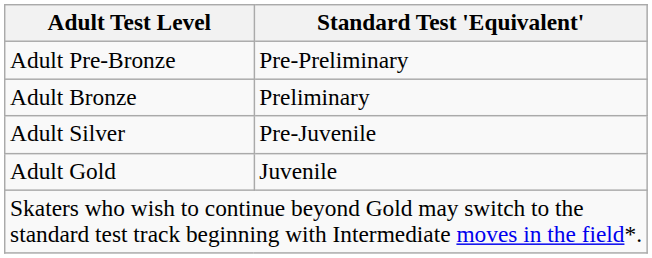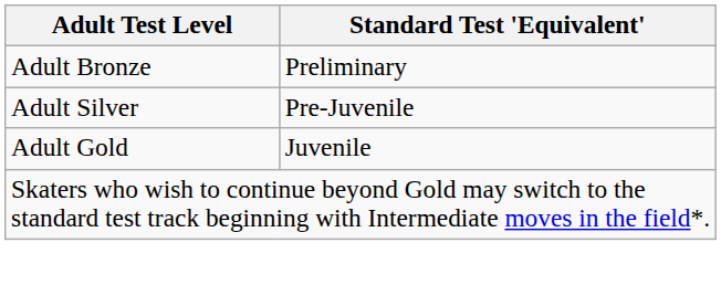- row: Adult Pre-Bronze | Pre-Preliminary
